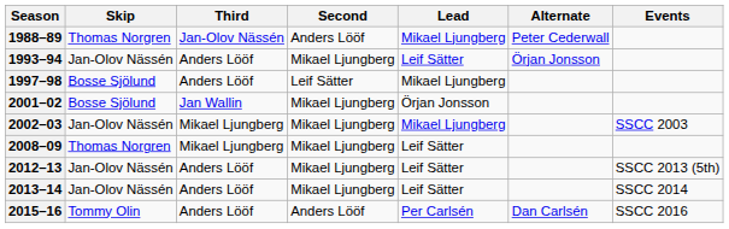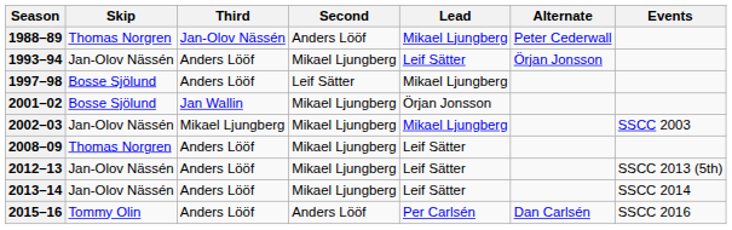2008–09 | Third: Mikael Ljungberg -> Anders Lööf
